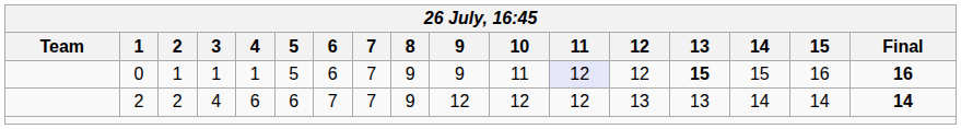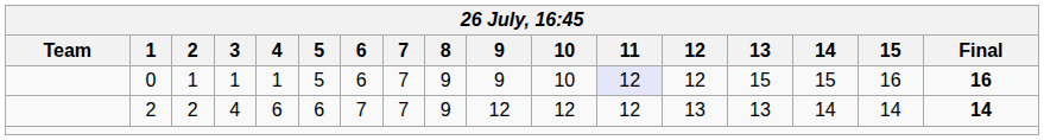0 | 10: 11 -> 10
0 | 13: bold -> normal
